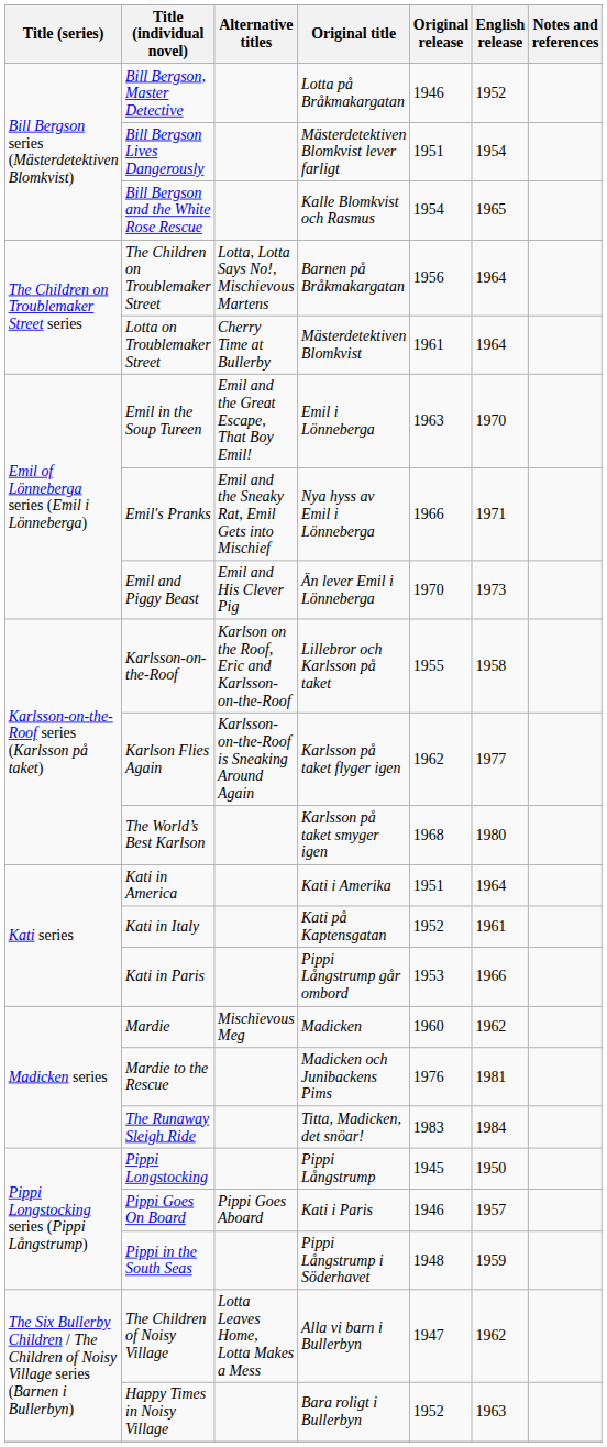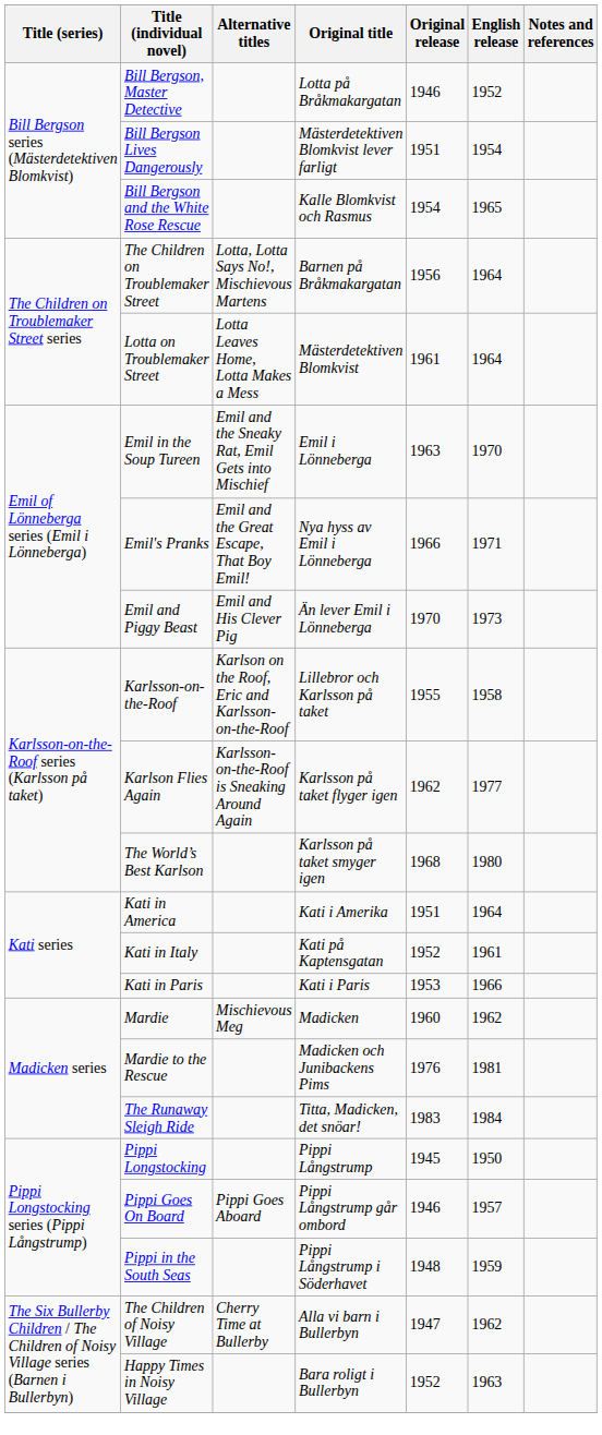Lotta on Troublemaker Street | Alternative titles: Cherry Time at Bullerby -> Lotta Leaves Home, Lotta Makes a Mess
Emil in the Soup Tureen | Alternative titles: Emil and the Great Escape, That Boy Emil! -> Emil and the Sneaky Rat, Emil Gets into Mischief
Emil's Pranks | Alternative titles: Emil and the Sneaky Rat, Emil Gets into Mischief -> Emil and the Great Escape, That Boy Emil!
Kati in Paris | Original title: Pippi Långstrump går ombord -> Kati i Paris
Pippi Goes On Board | Original title: Kati i Paris -> Pippi Långstrump går ombord
The Children of Noisy Village | Alternative titles: Lotta Leaves Home, Lotta Makes a Mess -> Cherry Time at Bullerby
